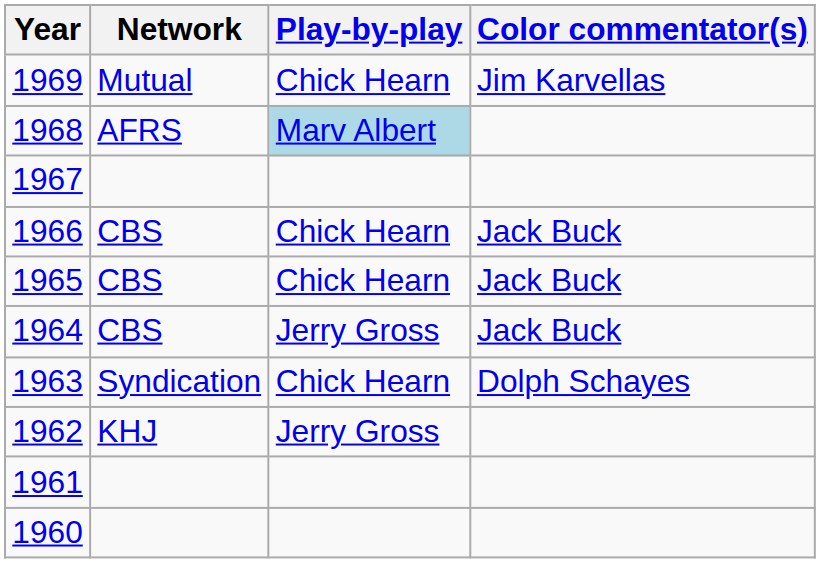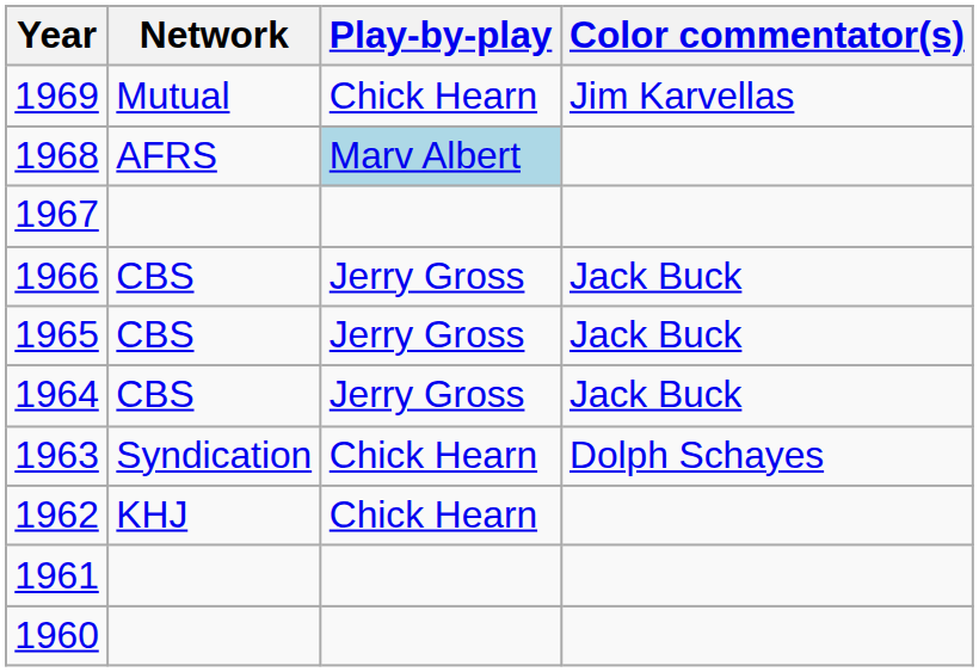1966 | Play-by-play: Chick Hearn -> Jerry Gross
1965 | Play-by-play: Chick Hearn -> Jerry Gross
1962 | Play-by-play: Jerry Gross -> Chick Hearn
